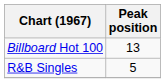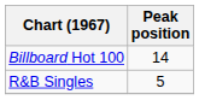Billboard Hot 100 | Peak position: 13 -> 14
